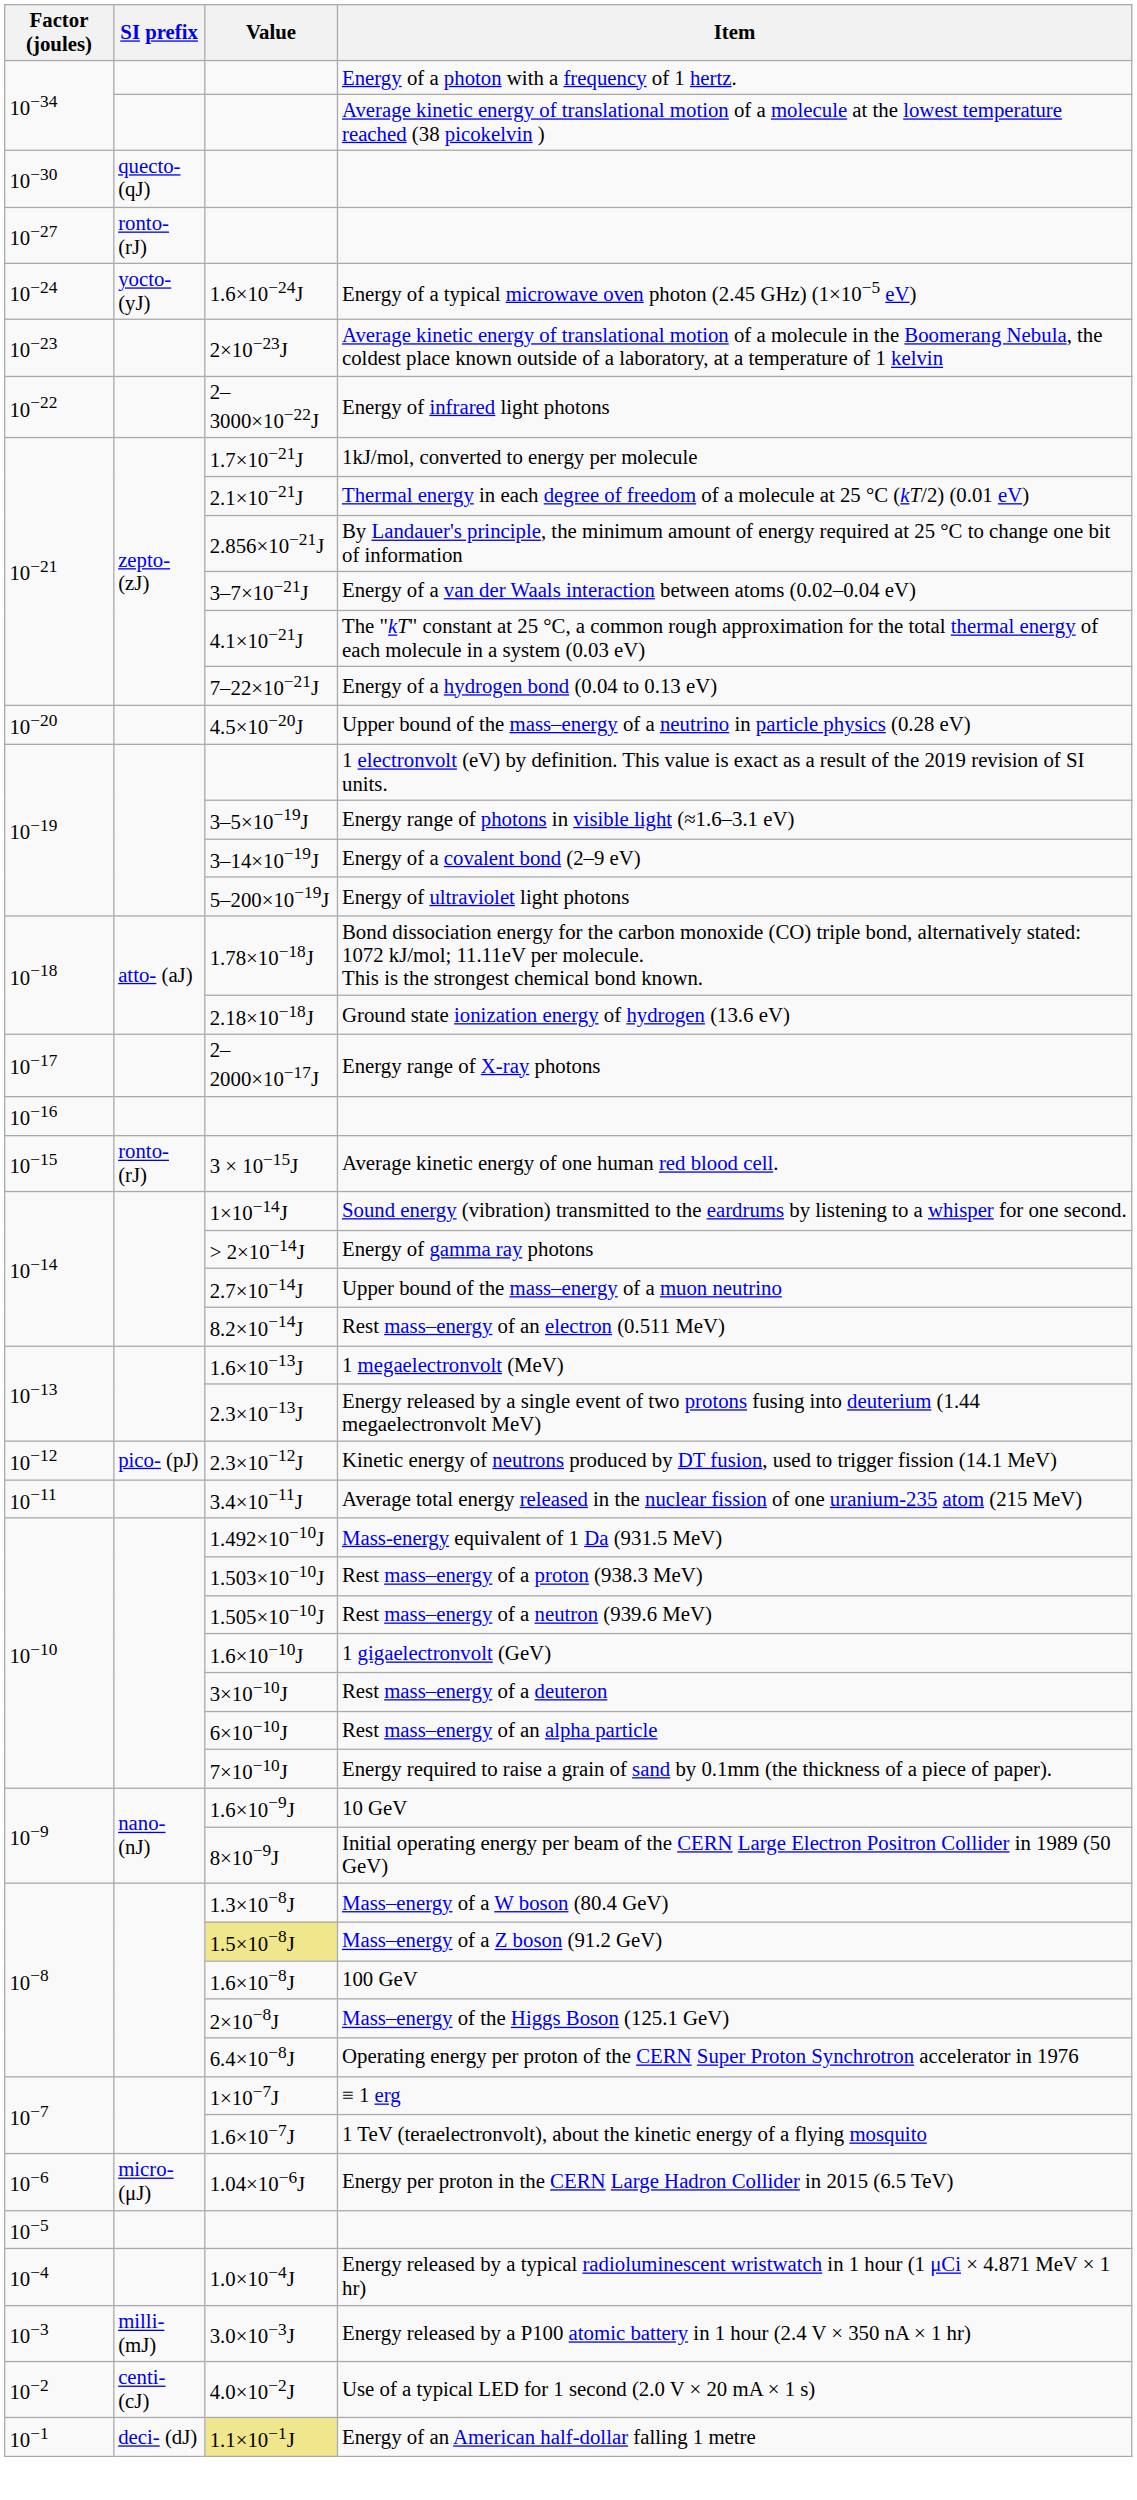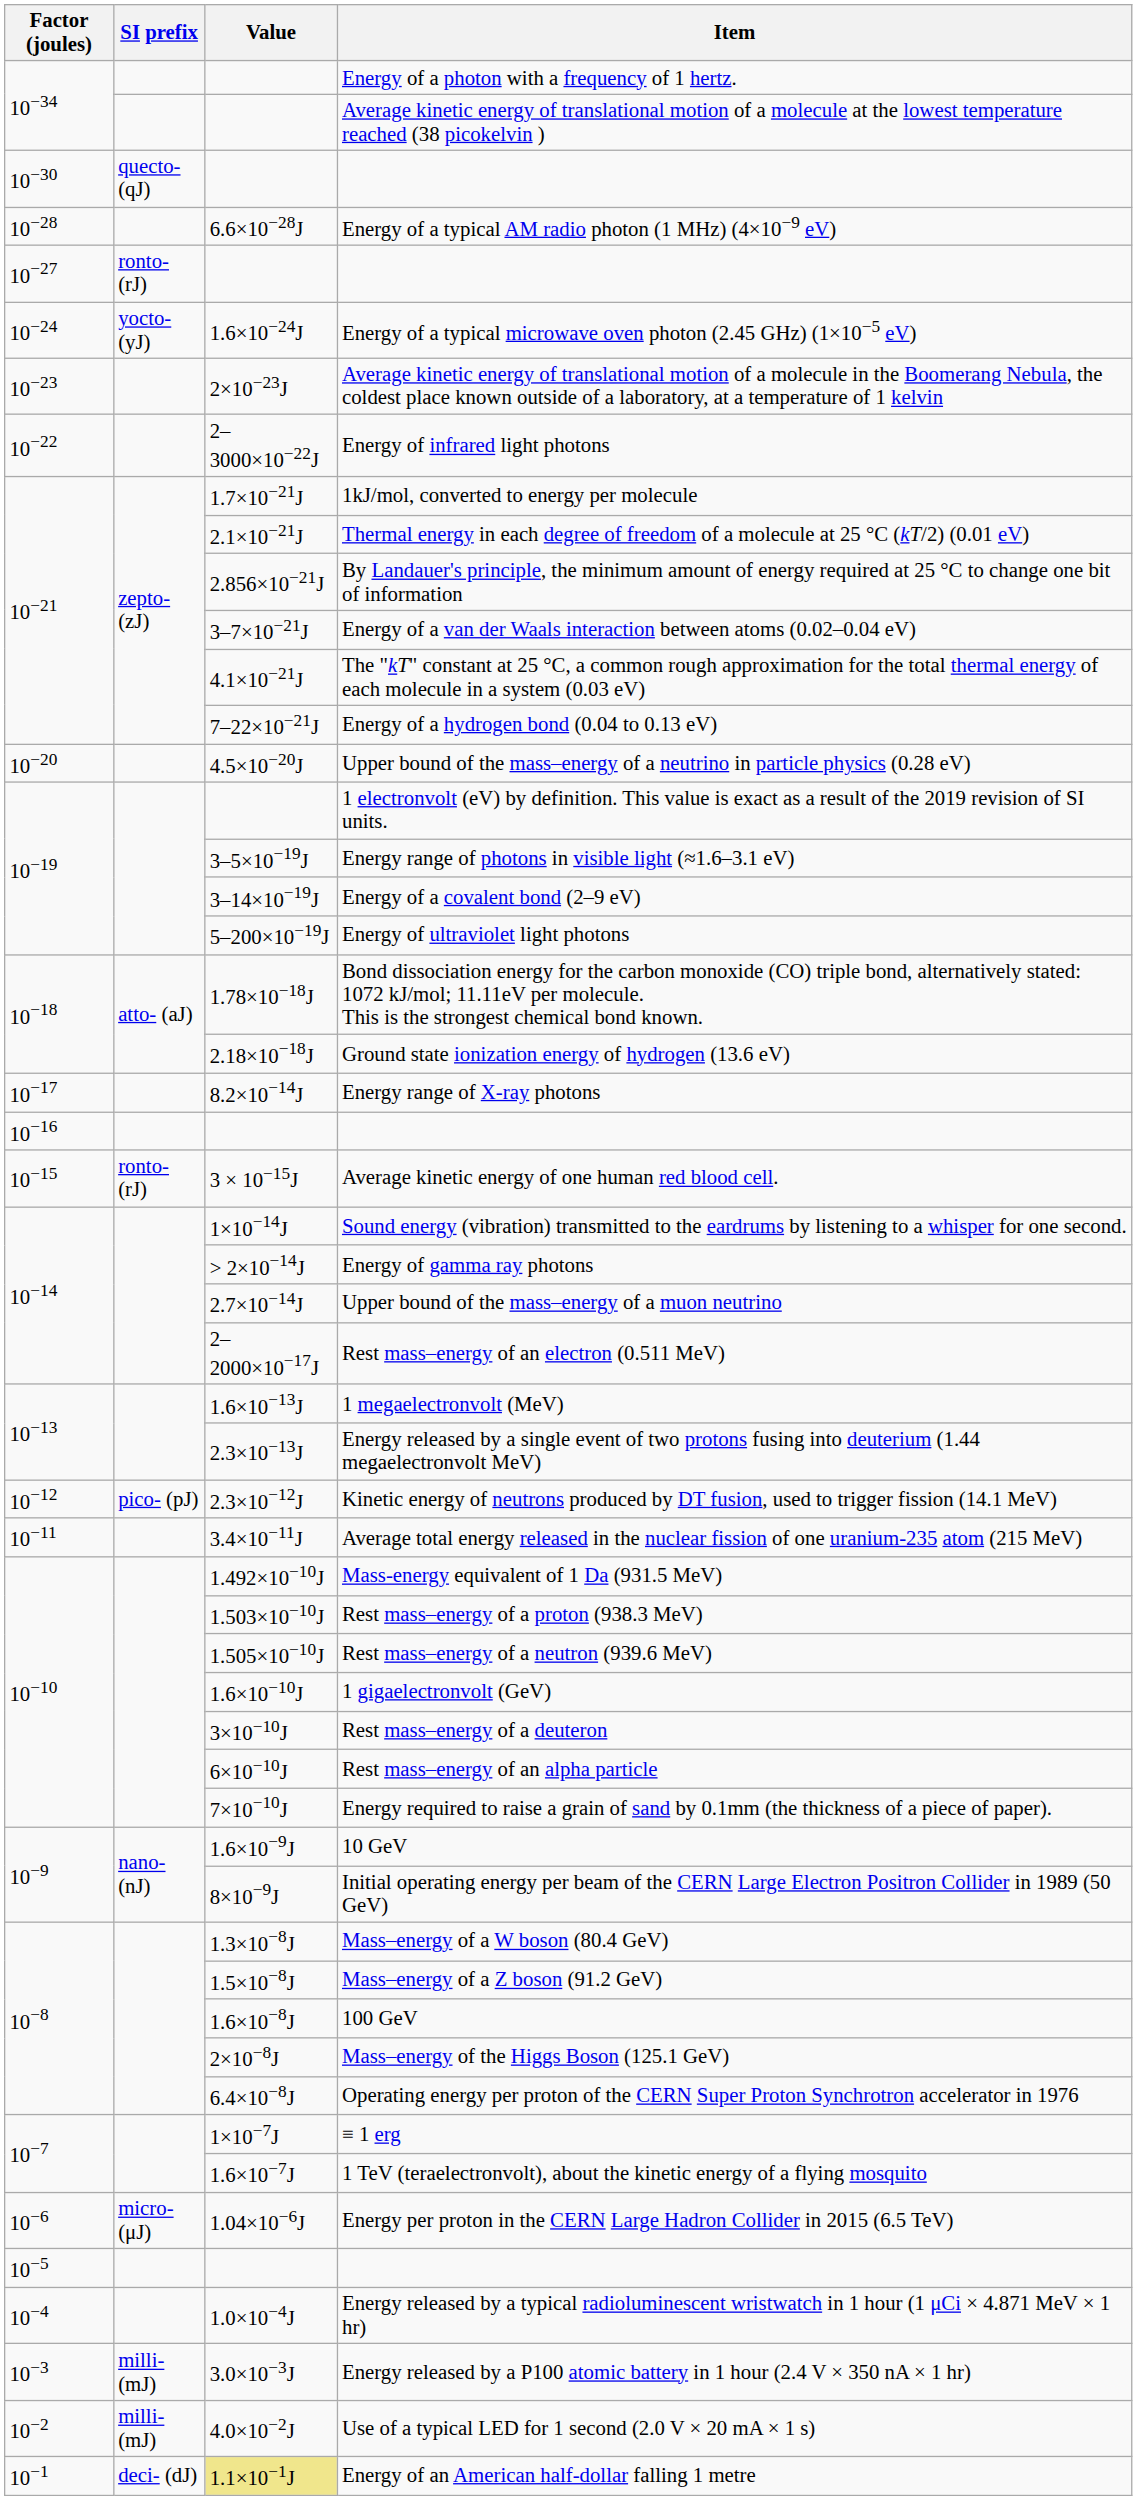+ row: 10−28 | 6.6×10−28J | Energy of a typical AM radio photon (1 MHz) (4×10−9 eV)
Energy range of X-ray photons | Value: 2–2000×10−17J -> 8.2×10−14J
Rest mass–energy of an electron (0.511 MeV) | Value: 8.2×10−14J -> 2–2000×10−17J
Mass–energy of a Z boson (91.2 GeV) | Value: khaki background -> no background
Use of a typical LED for 1 second (2.0 V × 20 mA × 1 s) | SI prefix: centi- (cJ) -> milli- (mJ)
